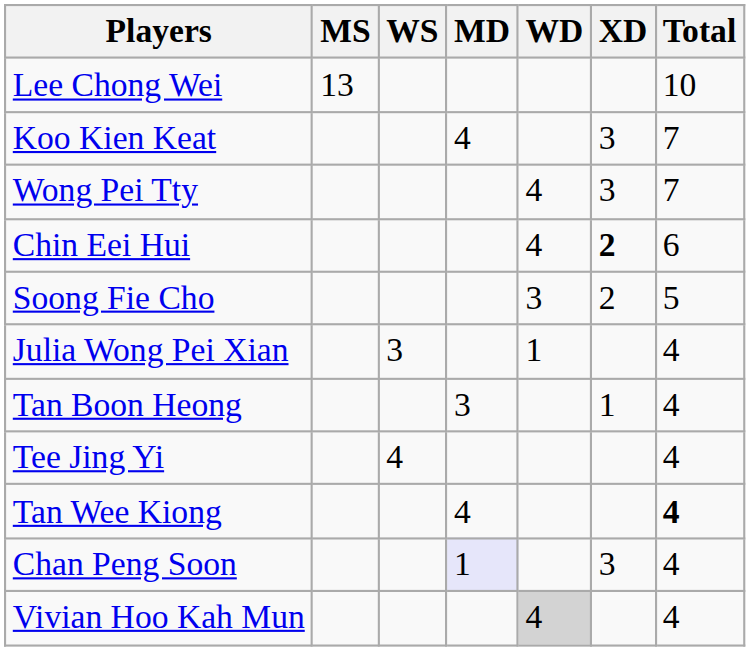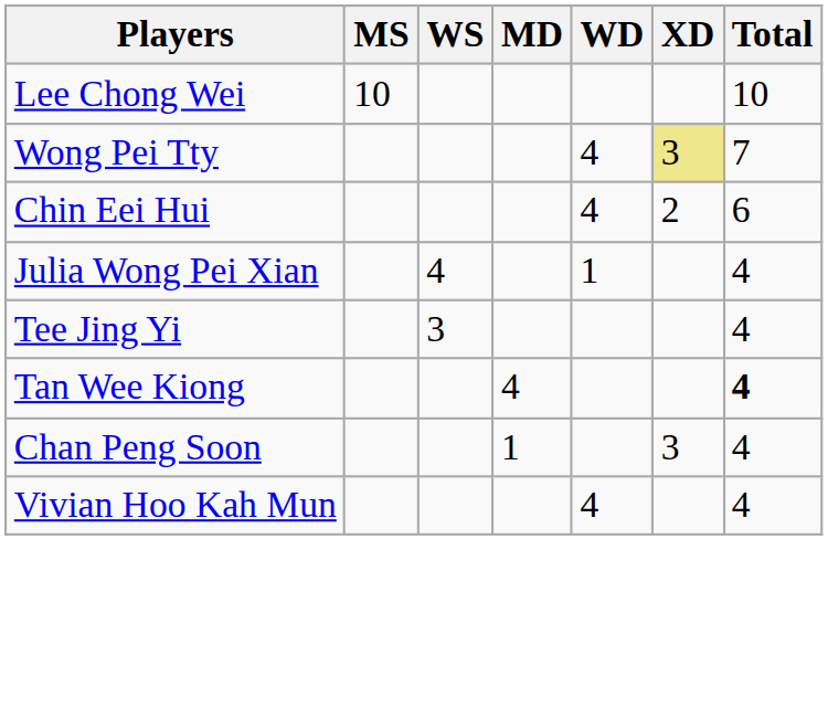Lee Chong Wei | MS: 13 -> 10
- row: Koo Kien Keat | 4 | 3 | 7
Wong Pei Tty | XD: no background -> khaki background
Chin Eei Hui | XD: bold -> normal
- row: Soong Fie Cho | 3 | 2 | 5
Julia Wong Pei Xian | WS: 3 -> 4
- row: Tan Boon Heong | 3 | 1 | 4
Tee Jing Yi | WS: 4 -> 3
Chan Peng Soon | MD: lavender background -> no background
Vivian Hoo Kah Mun | WD: lightgrey background -> no background
